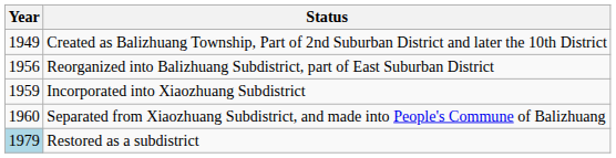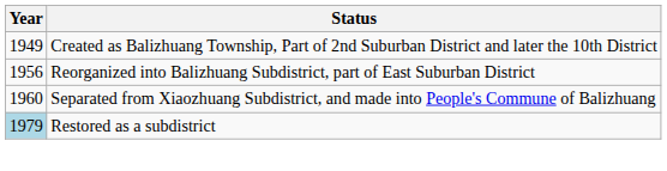- row: 1959 | Incorporated into Xiaozhuang Subdistrict
